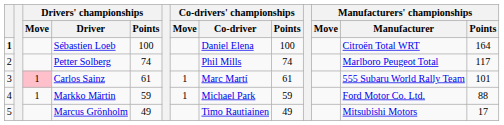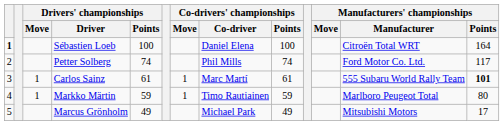Petter Solberg | Manufacturers' championships / Manufacturer: Marlboro Peugeot Total -> Ford Motor Co. Ltd.
Carlos Sainz | Drivers' championships / Move: pink background -> no background
Carlos Sainz | Manufacturers' championships / Points: normal -> bold
Markko Märtin | Co-drivers' championships / Co-driver: Michael Park -> Timo Rautiainen
Markko Märtin | Manufacturers' championships / Manufacturer: Ford Motor Co. Ltd. -> Marlboro Peugeot Total
Markko Märtin | Manufacturers' championships / Points: 88 -> 80
Marcus Grönholm | Co-drivers' championships / Co-driver: Timo Rautiainen -> Michael Park
